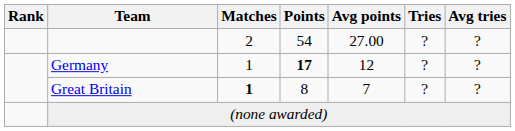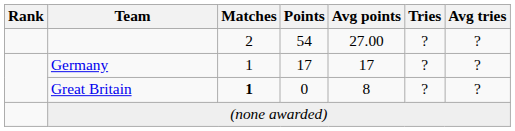Germany | Points: bold -> normal
Germany | Avg points: 12 -> 17
Great Britain | Points: 8 -> 0
Great Britain | Avg points: 7 -> 8
